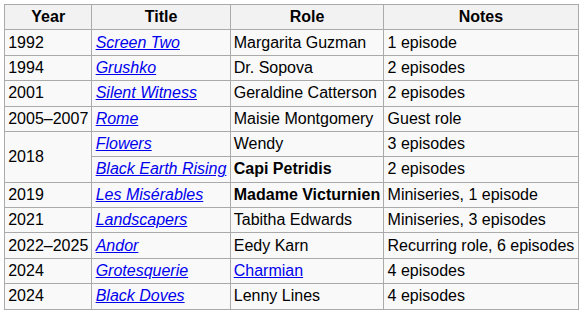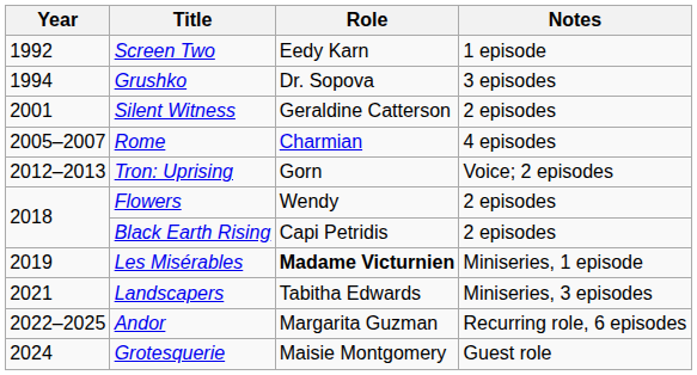Screen Two | Role: Margarita Guzman -> Eedy Karn
Grushko | Notes: 2 episodes -> 3 episodes
Rome | Role: Maisie Montgomery -> Charmian
Rome | Notes: Guest role -> 4 episodes
+ row: 2012–2013 | Tron: Uprising | Gorn | Voice; 2 episodes
Flowers | Notes: 3 episodes -> 2 episodes
Black Earth Rising | Role: bold -> normal
Andor | Role: Eedy Karn -> Margarita Guzman
Grotesquerie | Role: Charmian -> Maisie Montgomery
Grotesquerie | Notes: 4 episodes -> Guest role
- row: 2024 | Black Doves | Lenny Lines | 4 episodes
